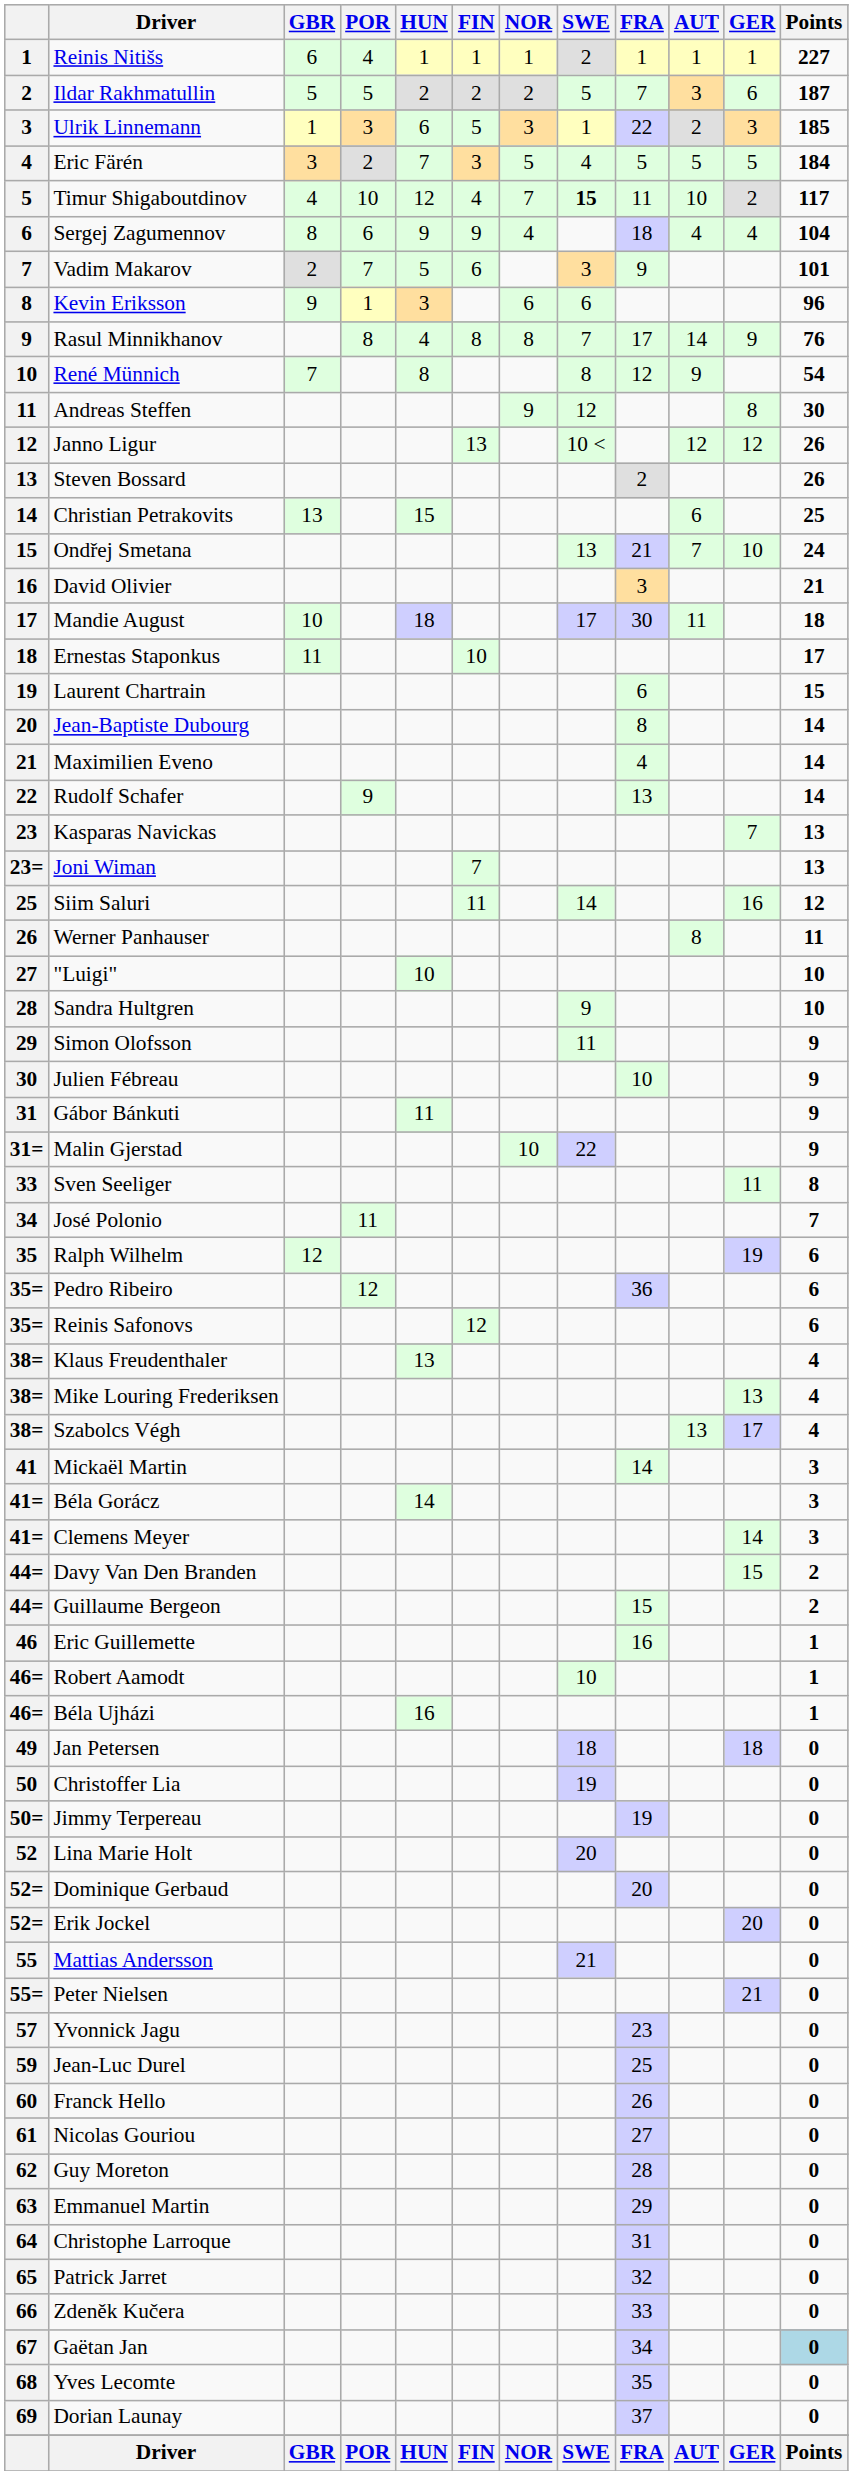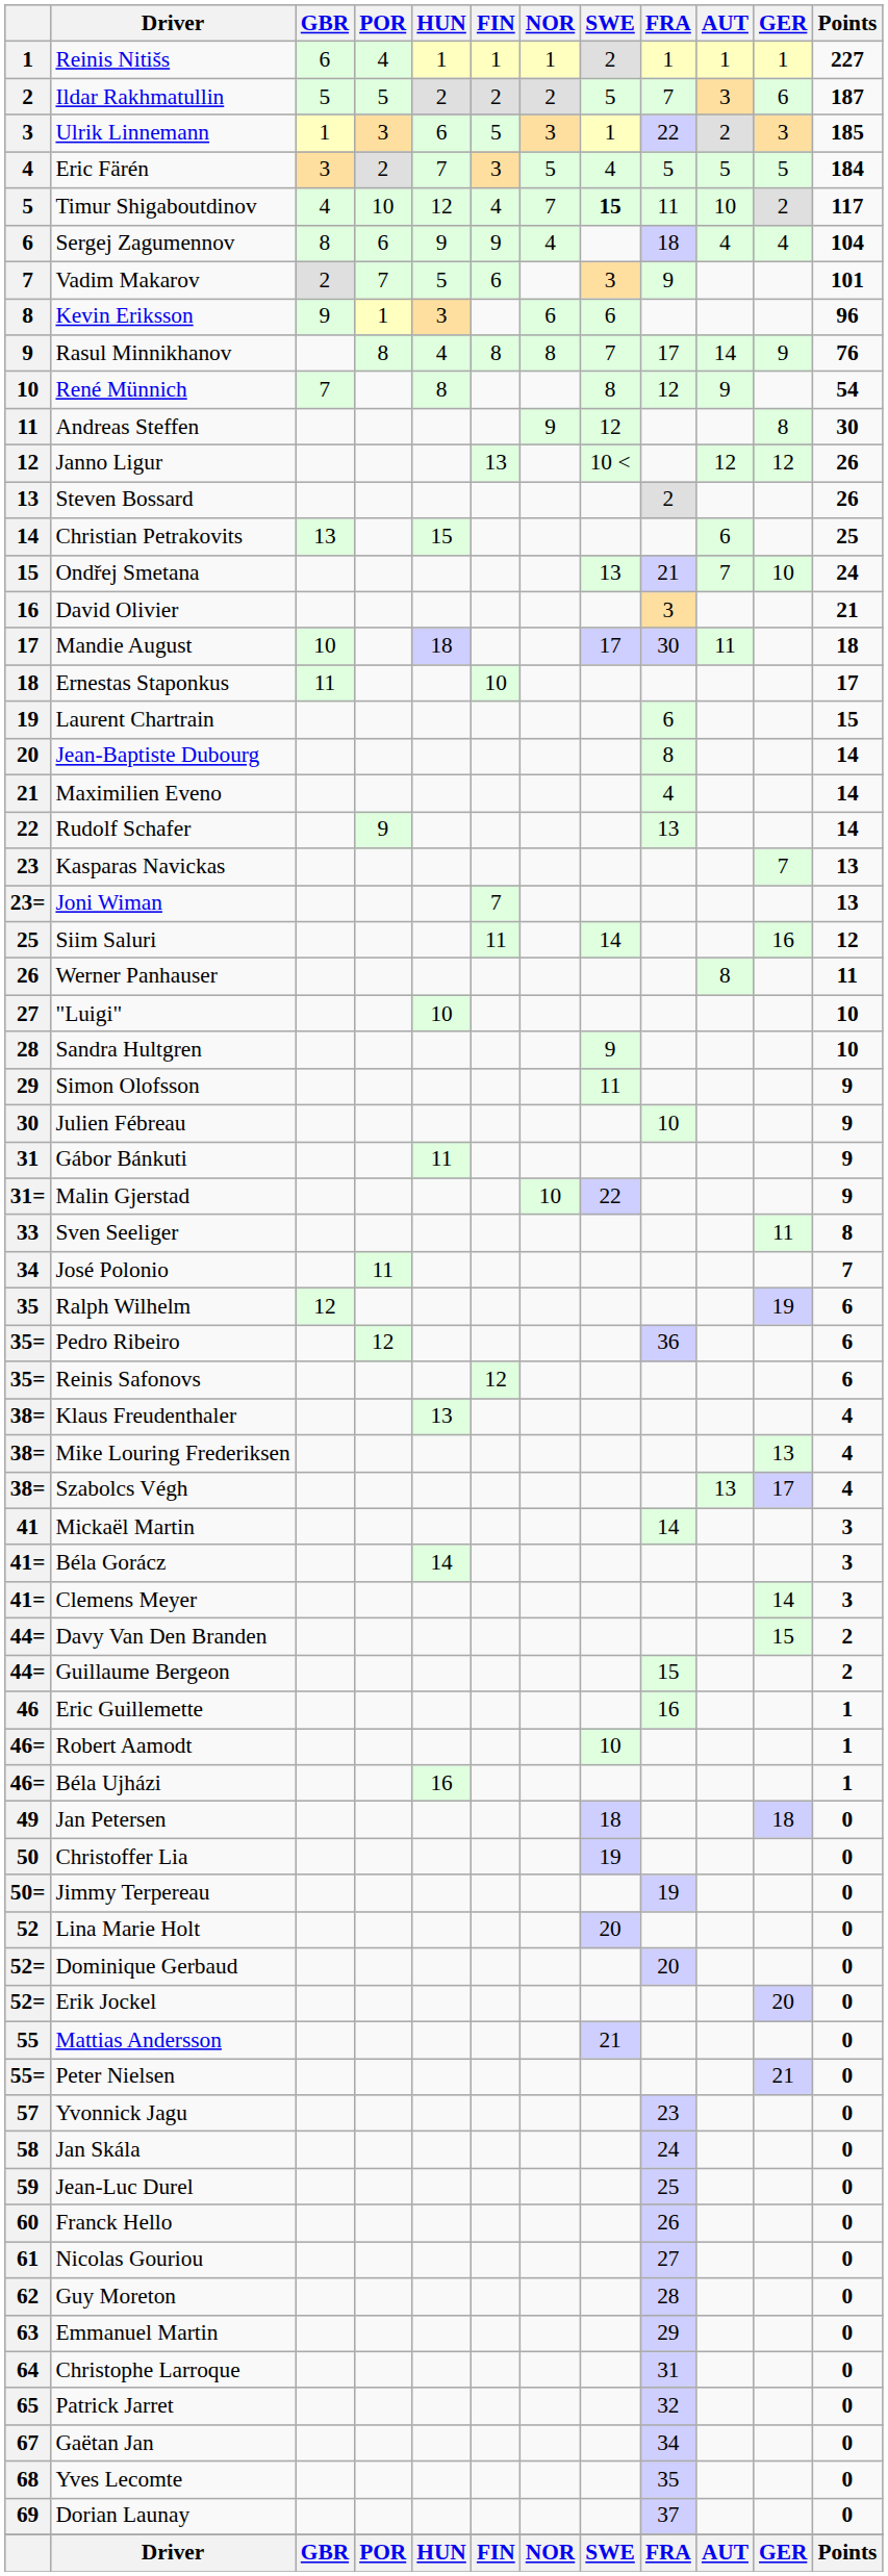+ row: 58 | Jan Skála | 24 | 0
- row: 66 | Zdeněk Kučera | 33 | 0
Gaëtan Jan | Points: lightblue background -> no background
